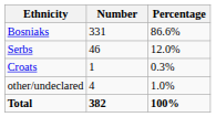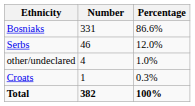rows swapped: Croats <-> other/undeclared
